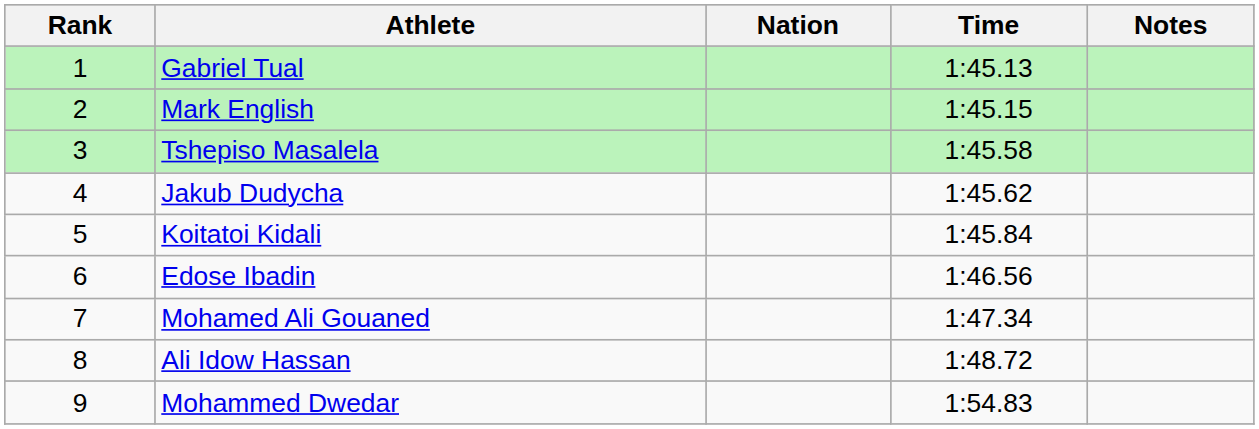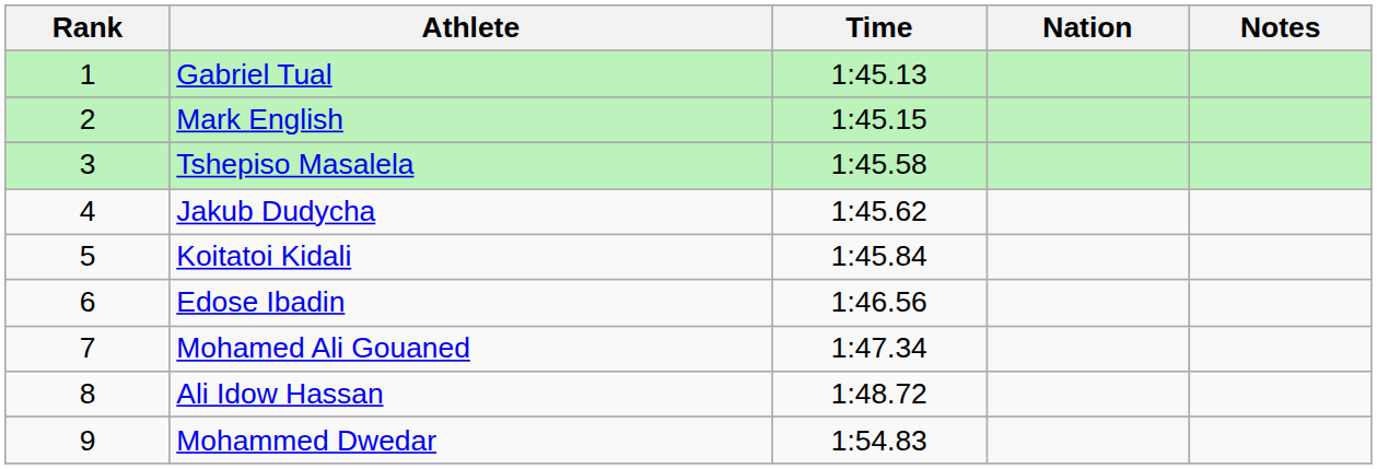columns swapped: Nation <-> Time
